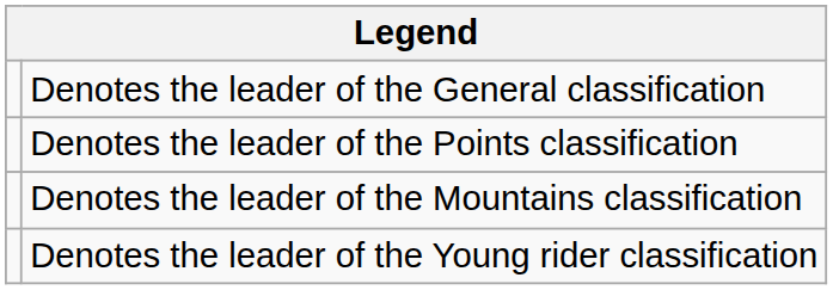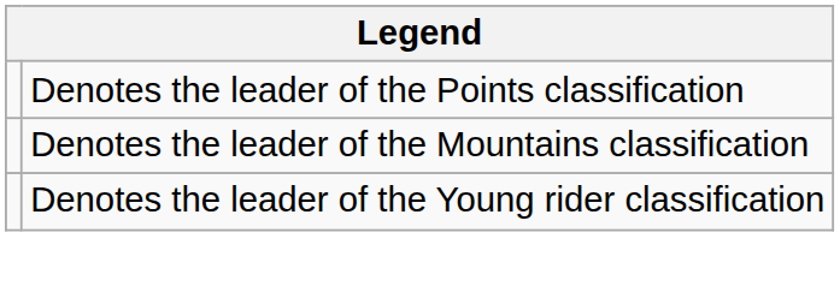- row: Denotes the leader of the General classification
